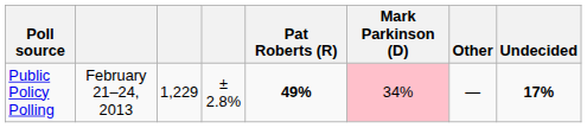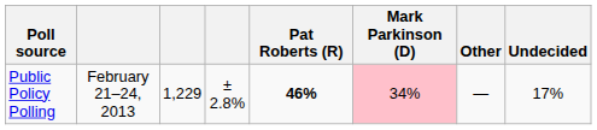Public Policy Polling | Pat Roberts (R): 49% -> 46%
Public Policy Polling | Undecided: bold -> normal
